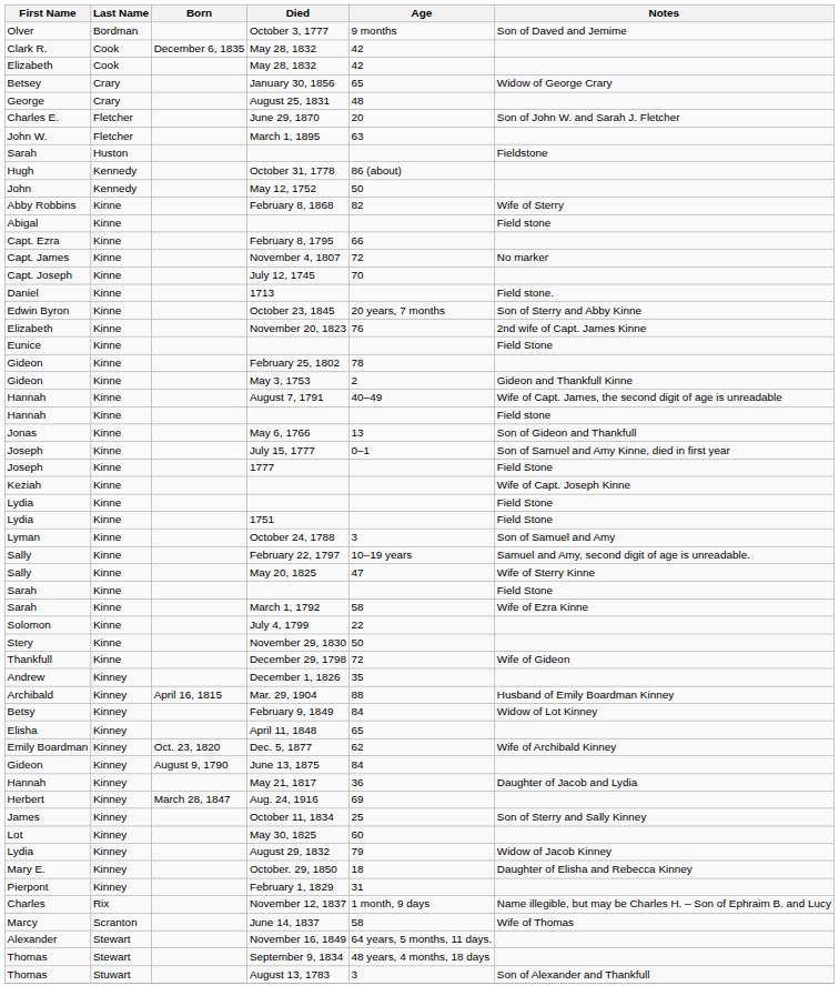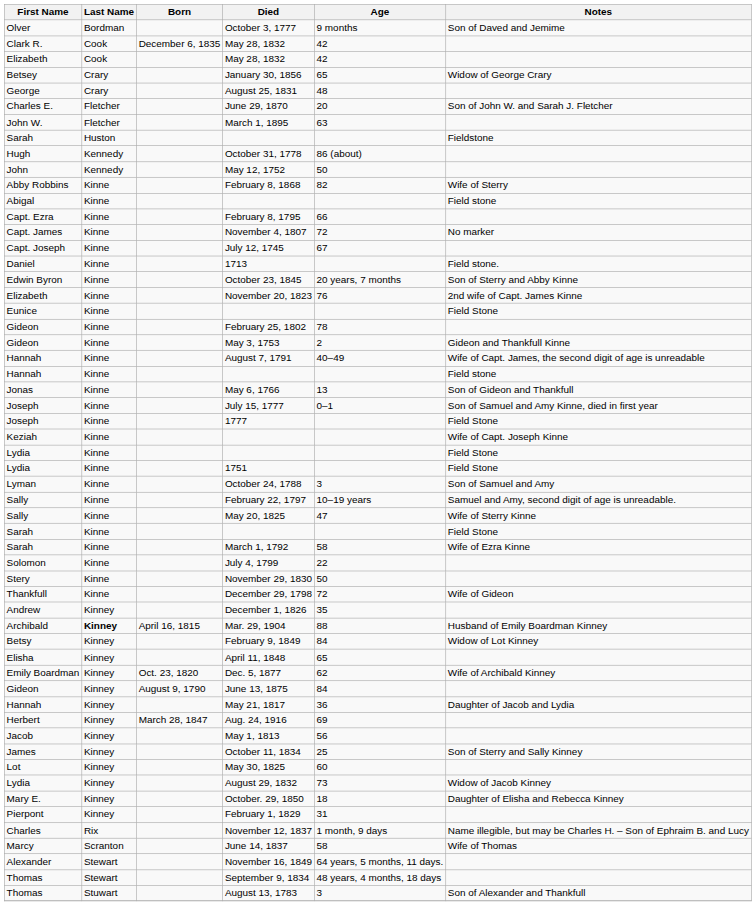July 12, 1745 | Age: 70 -> 67
Mar. 29, 1904 | Last Name: normal -> bold
+ row: Jacob | Kinney | May 1, 1813 | 56
August 29, 1832 | Age: 79 -> 73
